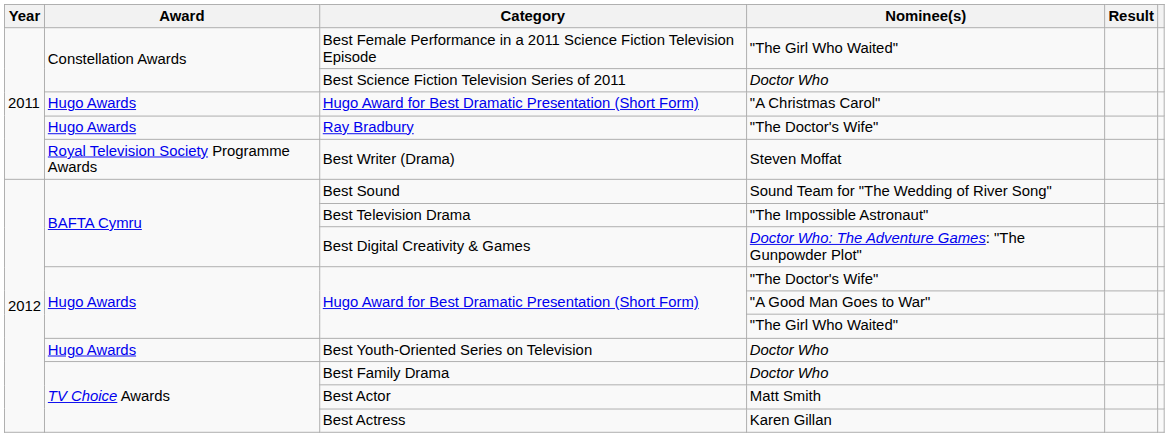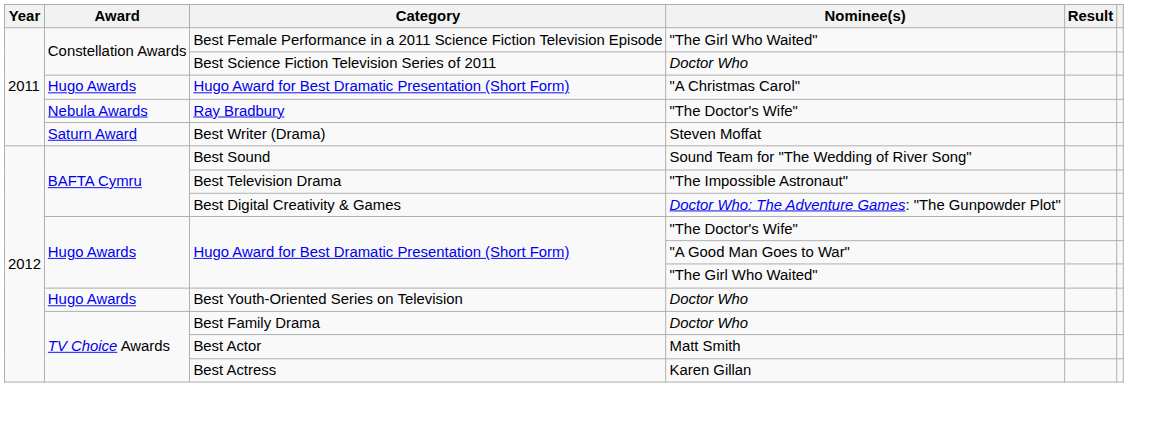Ray Bradbury | Award: Hugo Awards -> Nebula Awards
Best Writer (Drama) | Award: Royal Television Society Programme Awards -> Saturn Award
